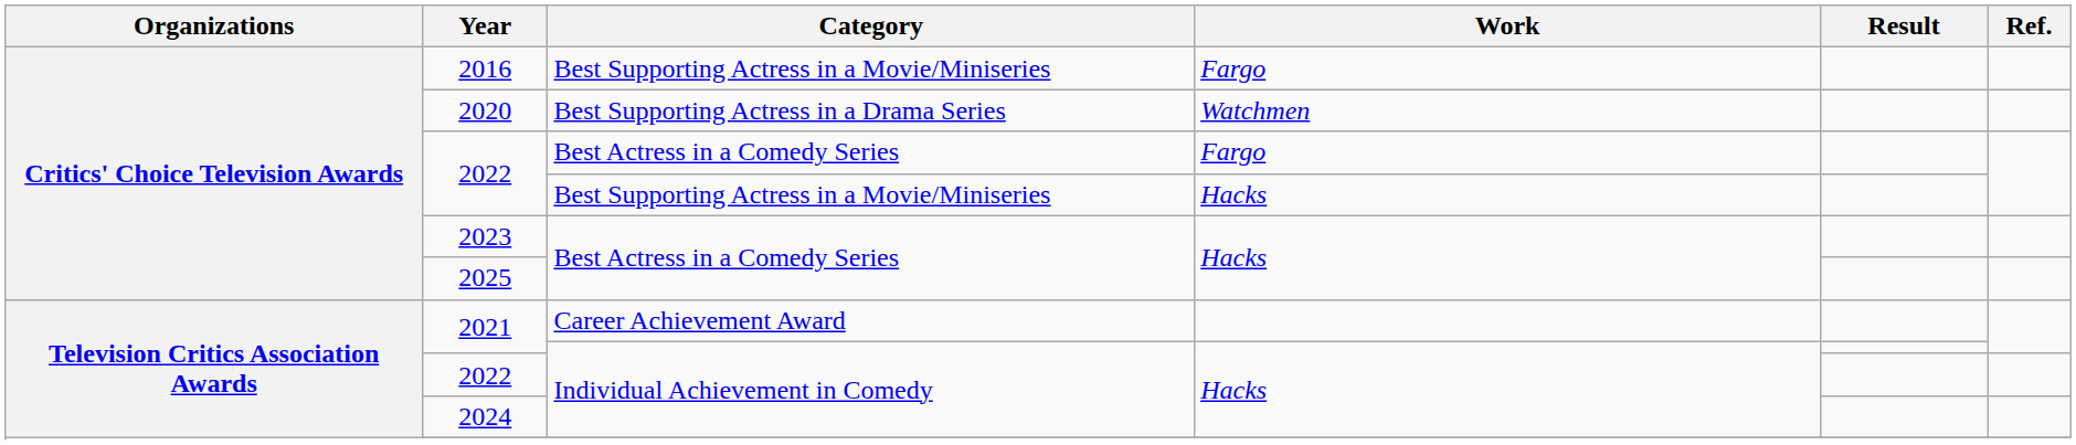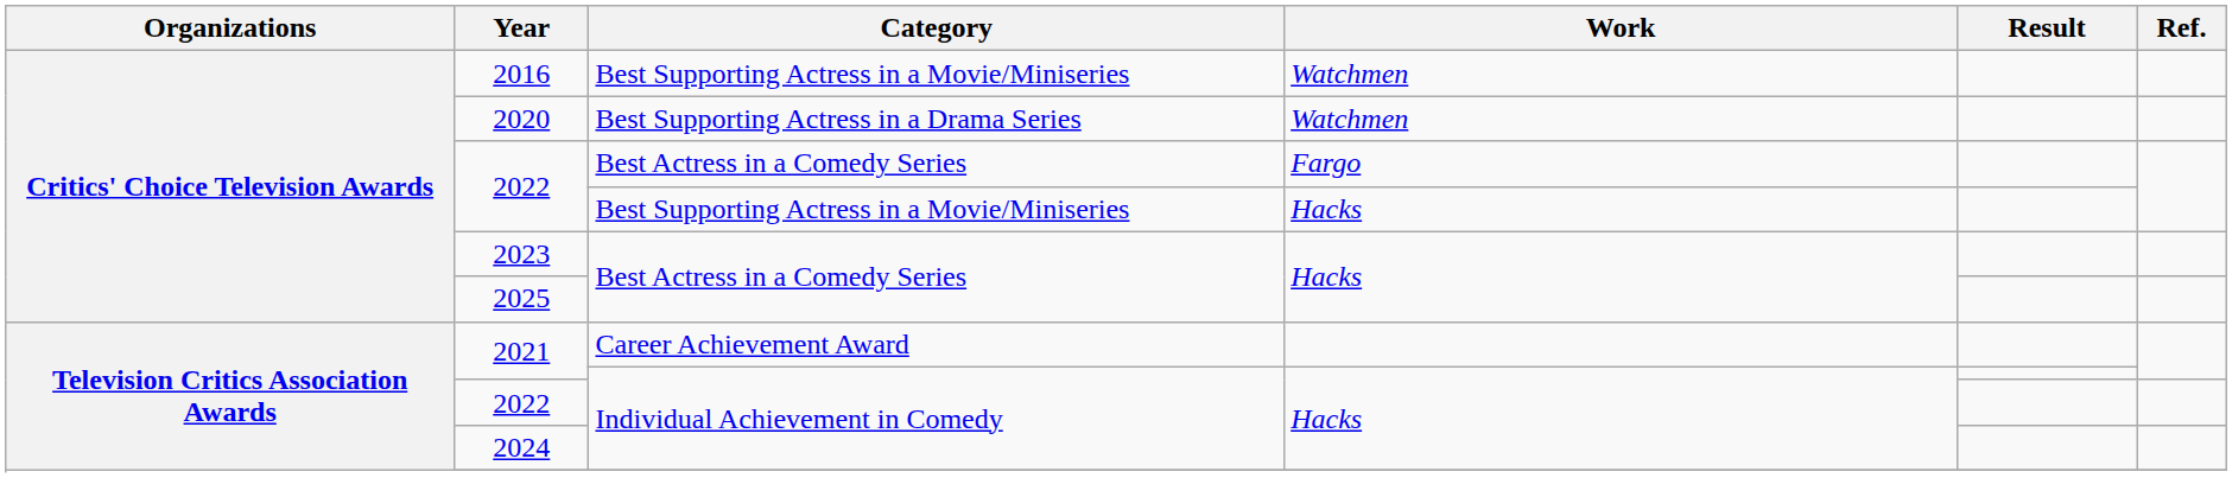2016 | Work: Fargo -> Watchmen
